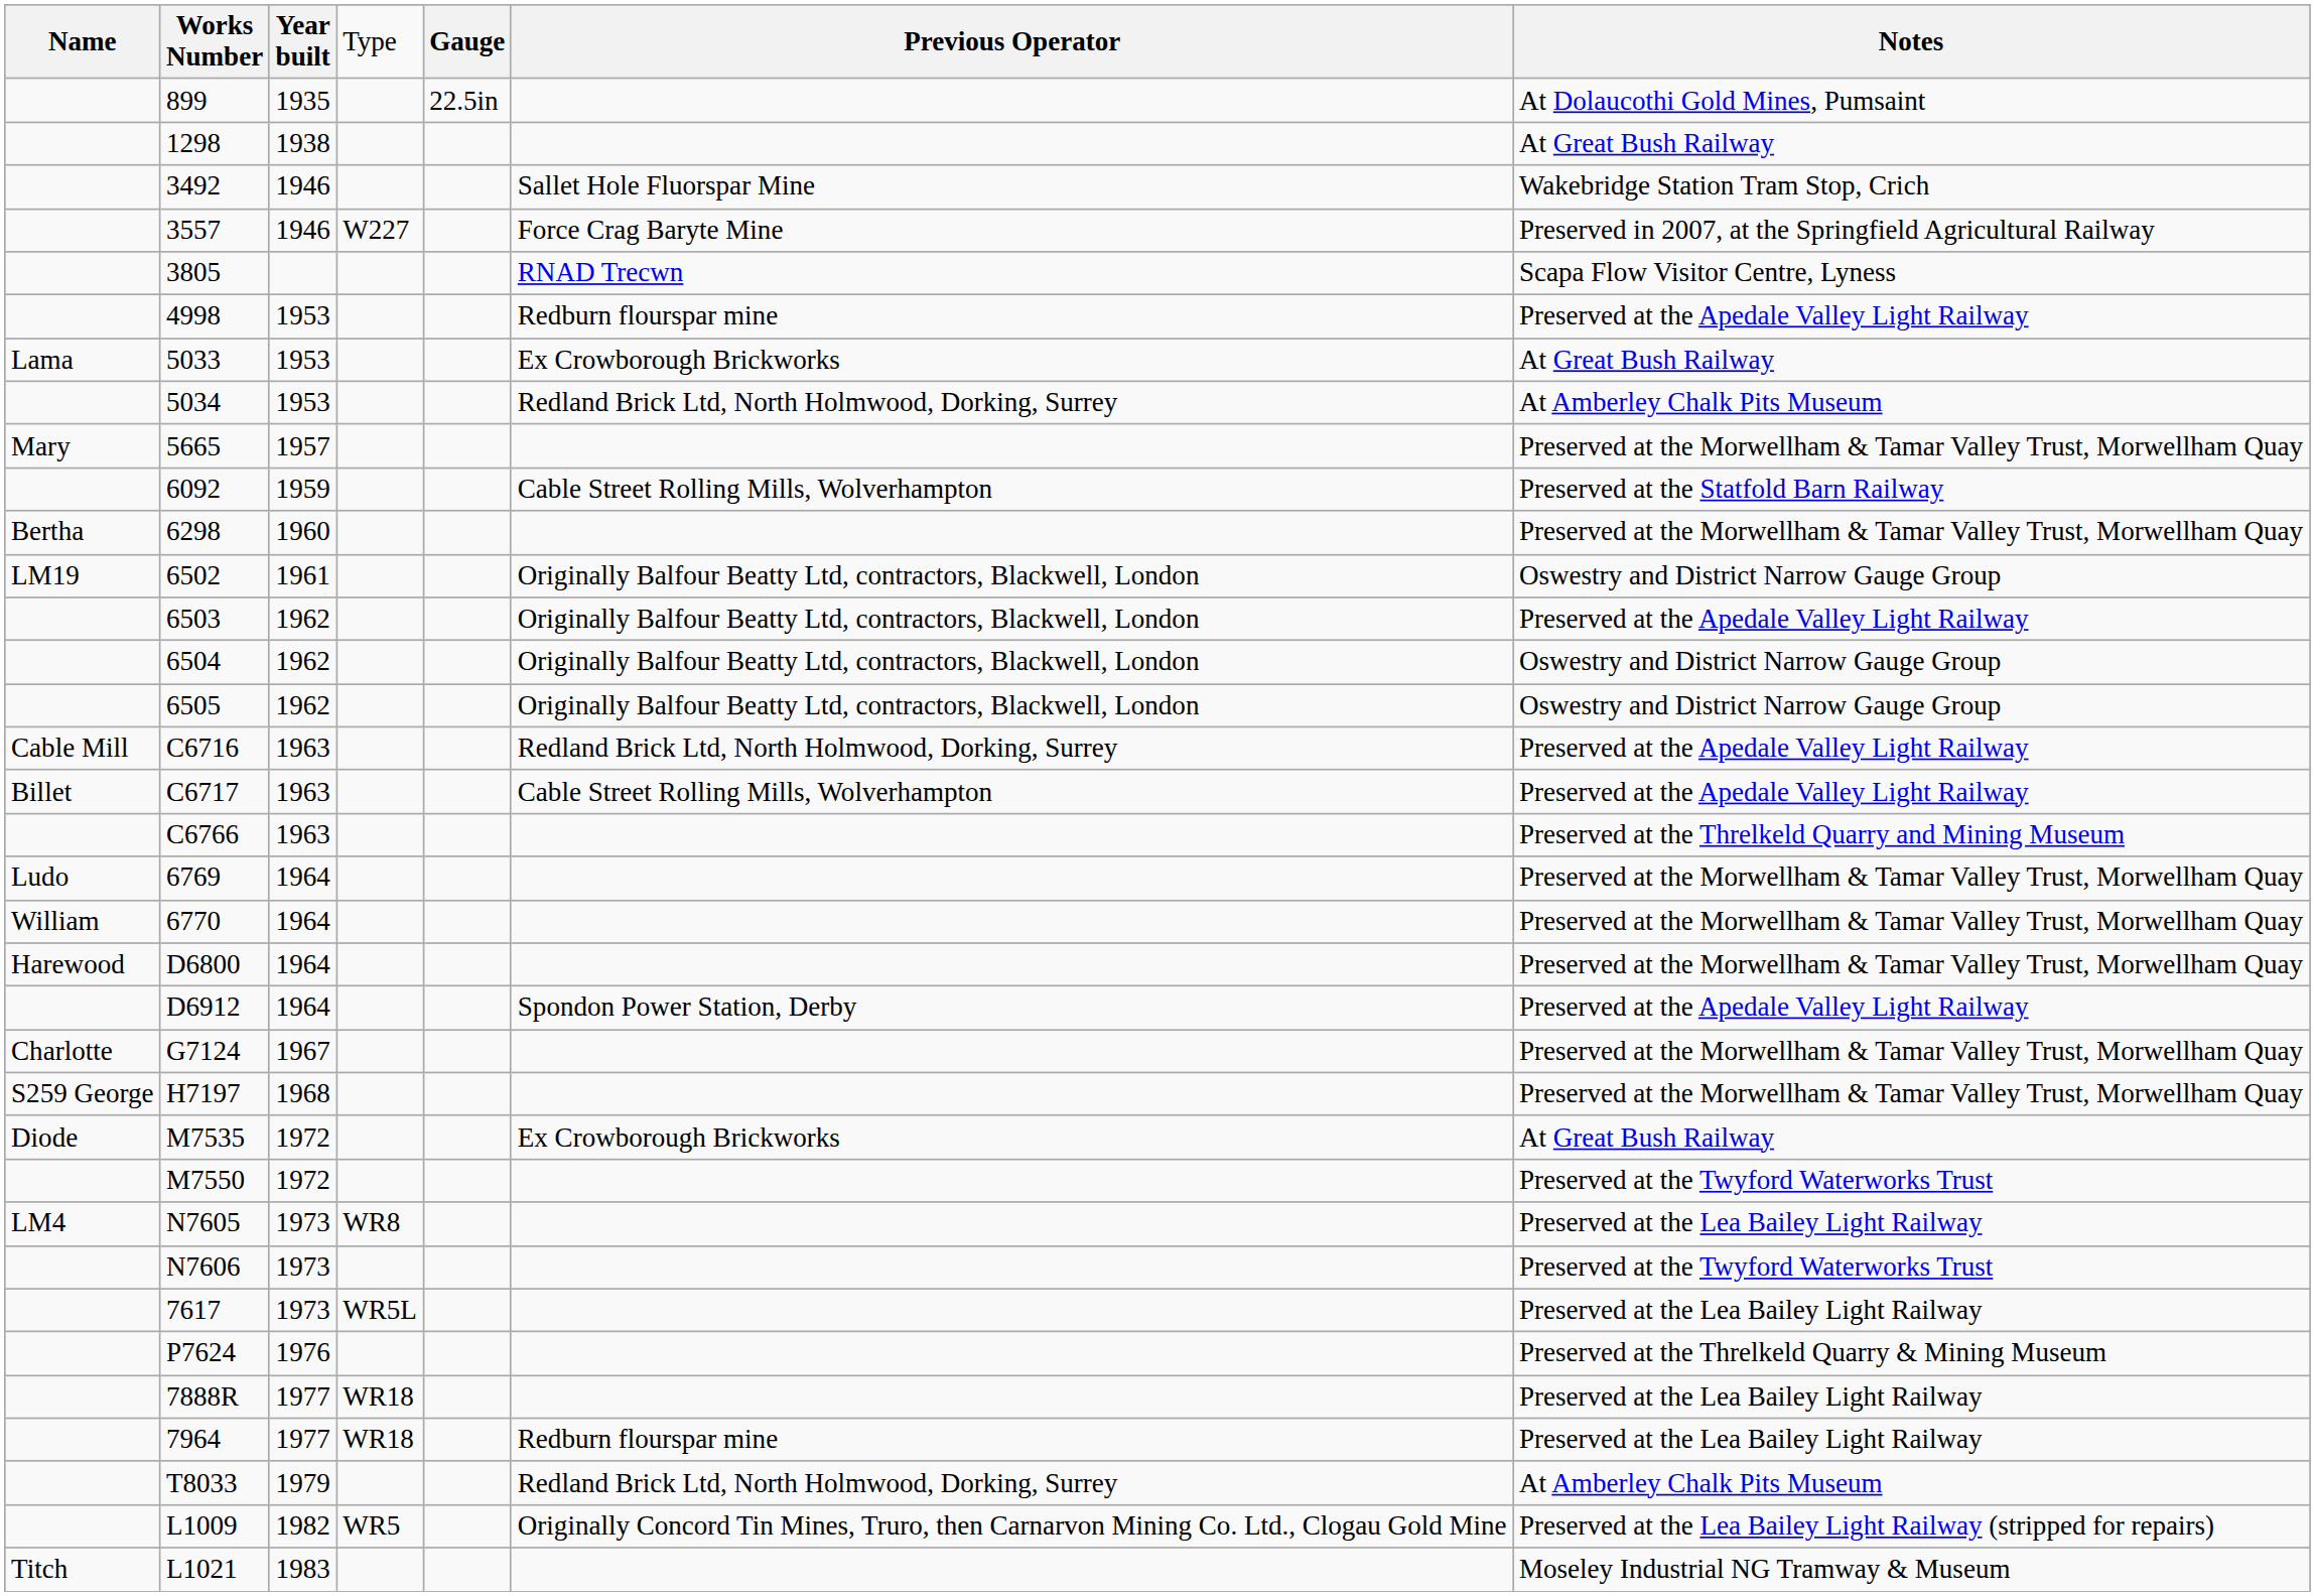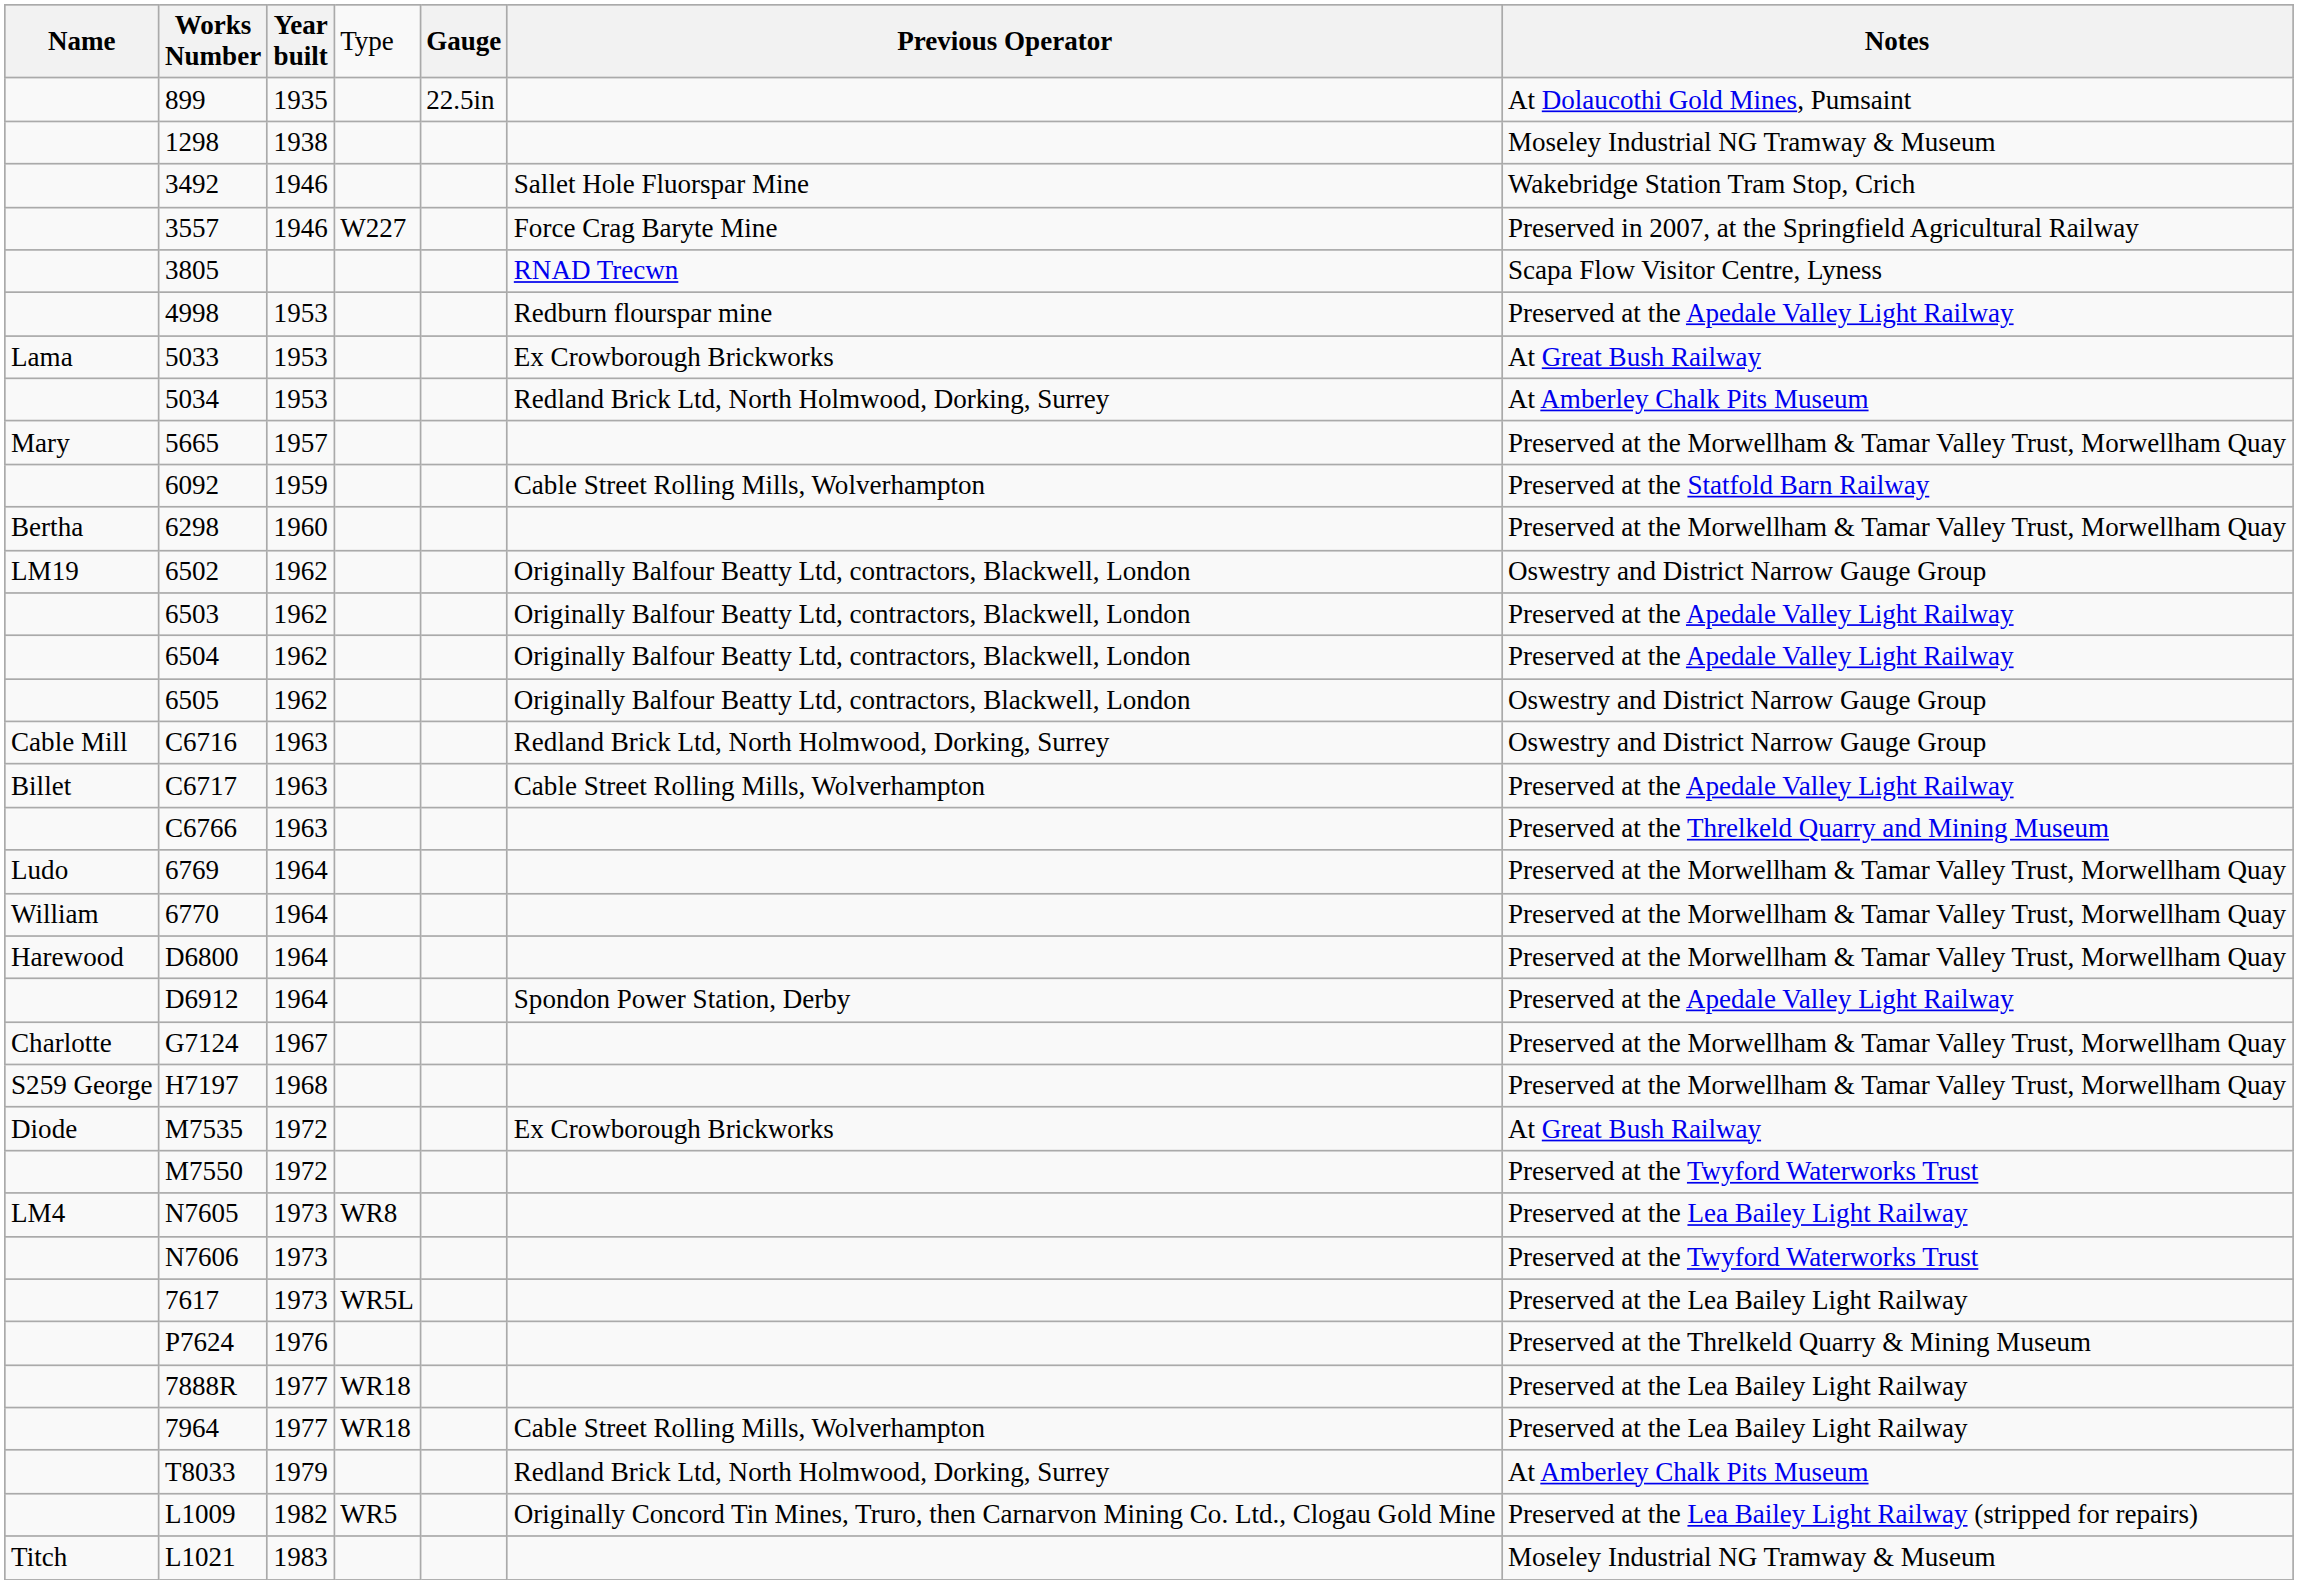1298 | column 7: At Great Bush Railway -> Moseley Industrial NG Tramway & Museum
6502 | column 3: 1961 -> 1962
6504 | column 7: Oswestry and District Narrow Gauge Group -> Preserved at the Apedale Valley Light Railway
C6716 | column 7: Preserved at the Apedale Valley Light Railway -> Oswestry and District Narrow Gauge Group
7964 | column 6: Redburn flourspar mine -> Cable Street Rolling Mills, Wolverhampton
